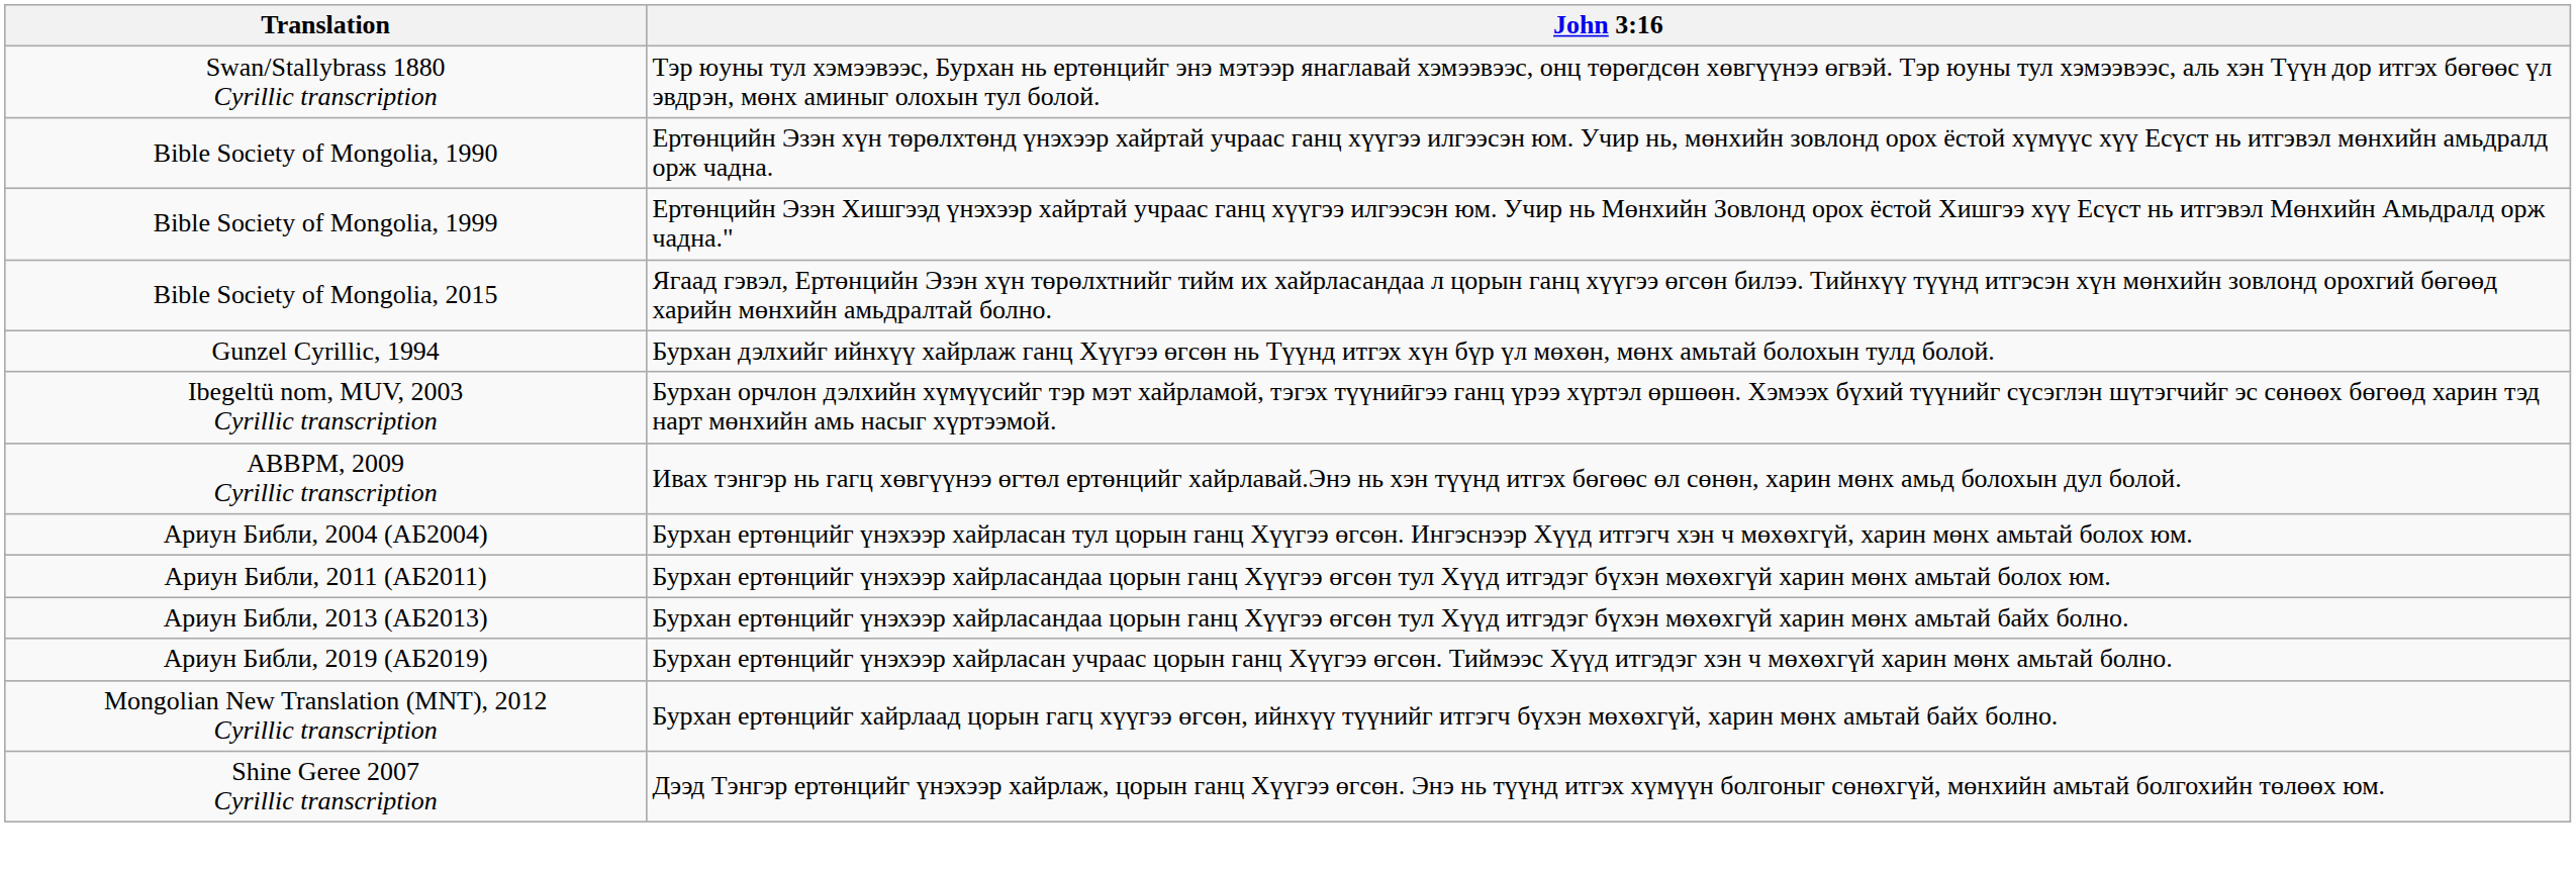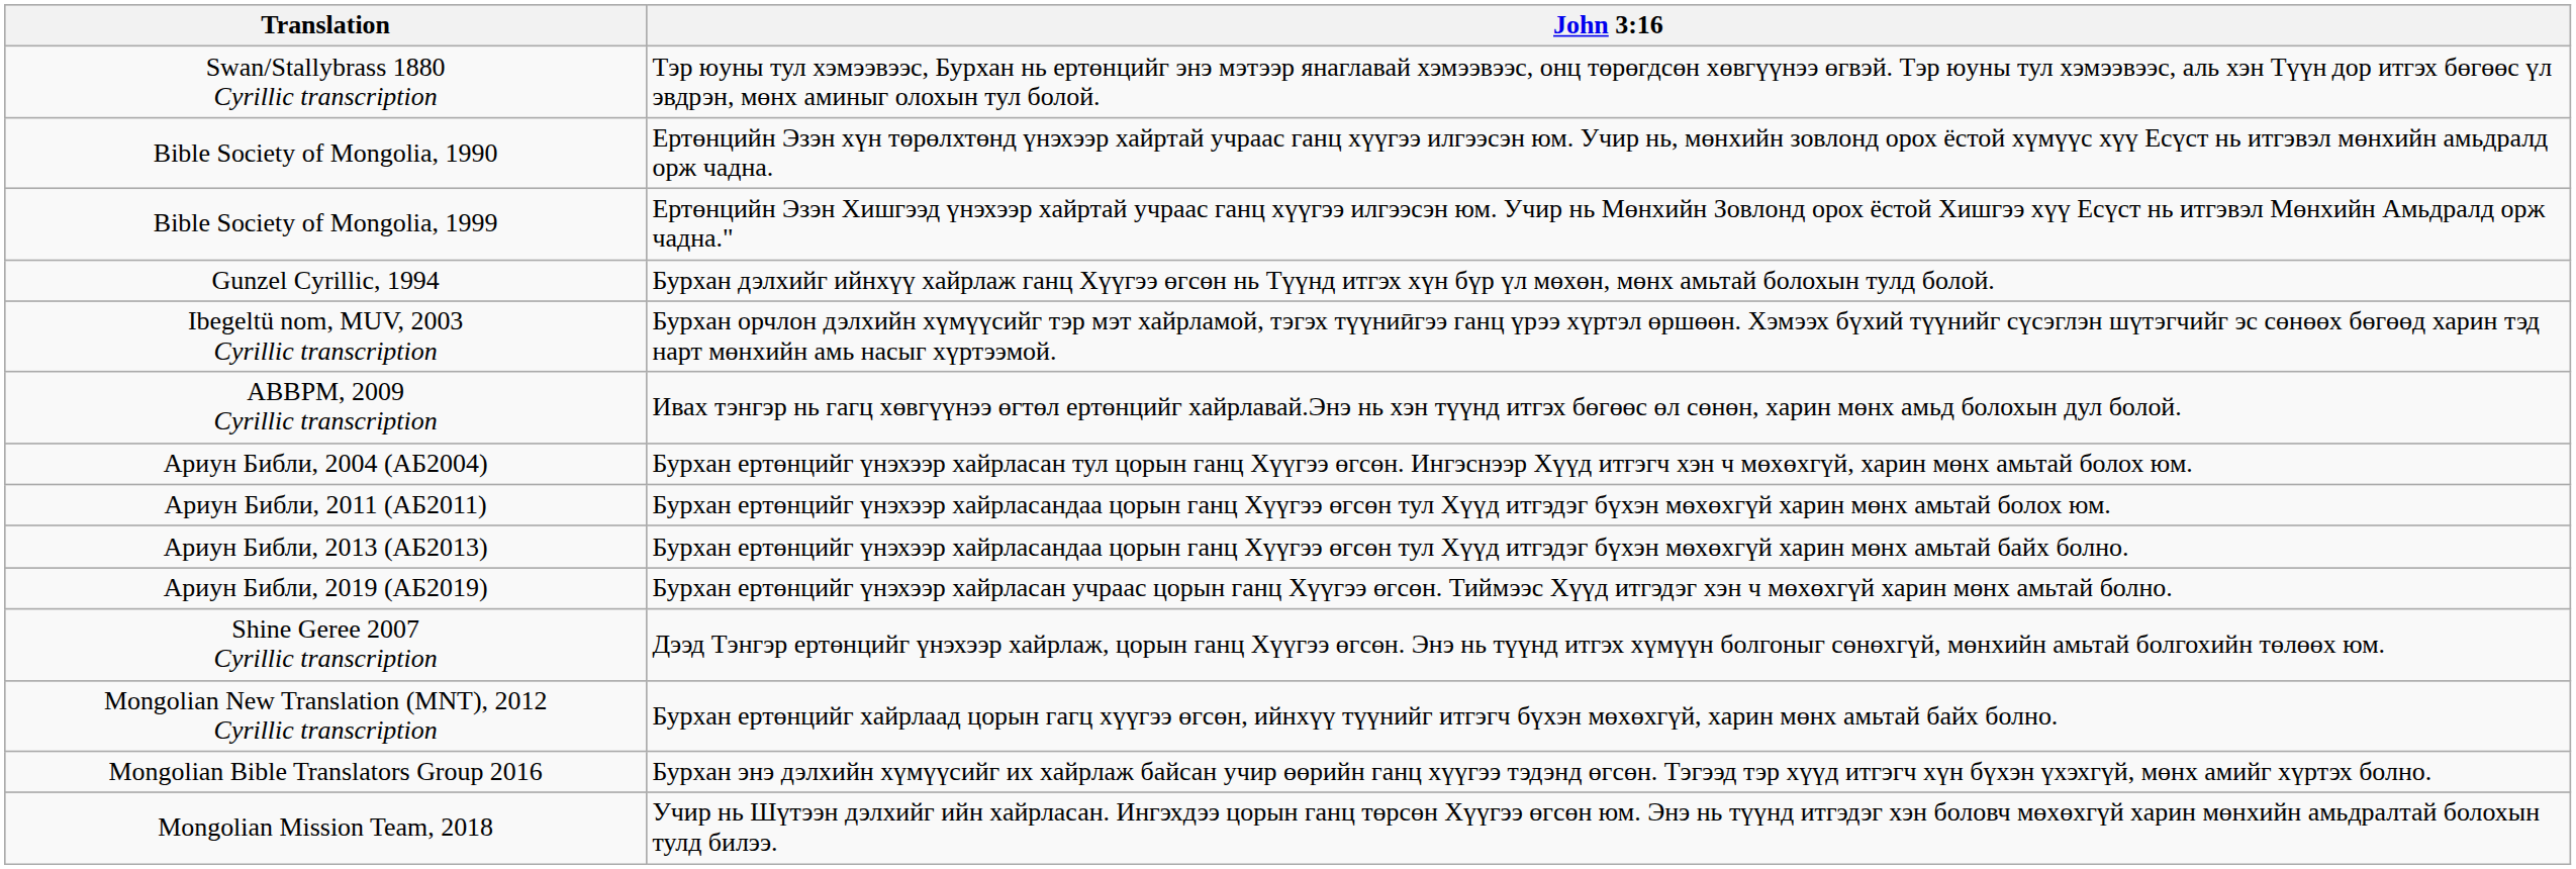- row: Bible Society of Mongolia, 2015 | Ягаад гэвэл, Ертөнцийн Эзэн хүн төрөлхтнийг тийм их хайрласандаа л цорын ганц хүүгээ өгсөн билээ. Тийнхүү түүнд итгэсэн хүн мөнхийн зовлонд орохгий бөгөөд харийн мөнхийн амьдралтай болно.
rows swapped: Mongolian New Translation (MNT), 2012 Cyrillic transcription <-> Shine Geree 2007 Cyrillic transcription
+ row: Mongolian Bible Translators Group 2016 | Бурхан энэ дэлхийн хүмүүсийг их хайрлаж байсан учир өөрийн ганц хүүгээ тэдэнд өгсөн. Тэгээд тэр хүүд итгэгч хүн бүхэн үхэхгүй, мөнх амийг хүртэх болно.
+ row: Mongolian Mission Team, 2018 | Учир нь Шүтээн дэлхийг ийн хайрласан. Ингэхдээ цорын ганц төрсөн Хүүгээ өгсөн юм. Энэ нь түүнд итгэдэг хэн боловч мөхөхгүй харин мөнхийн амьдралтай болохын тулд билээ.
